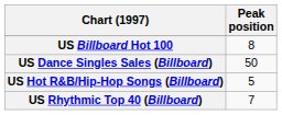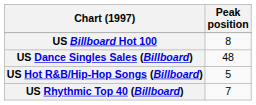US Dance Singles Sales (Billboard) | Peak position: 50 -> 48
